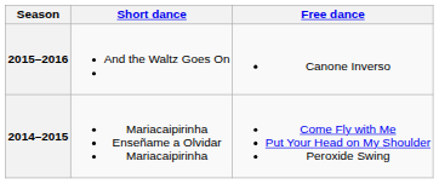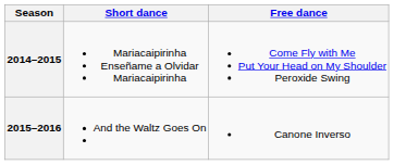rows swapped: 2015–2016 <-> 2014–2015
